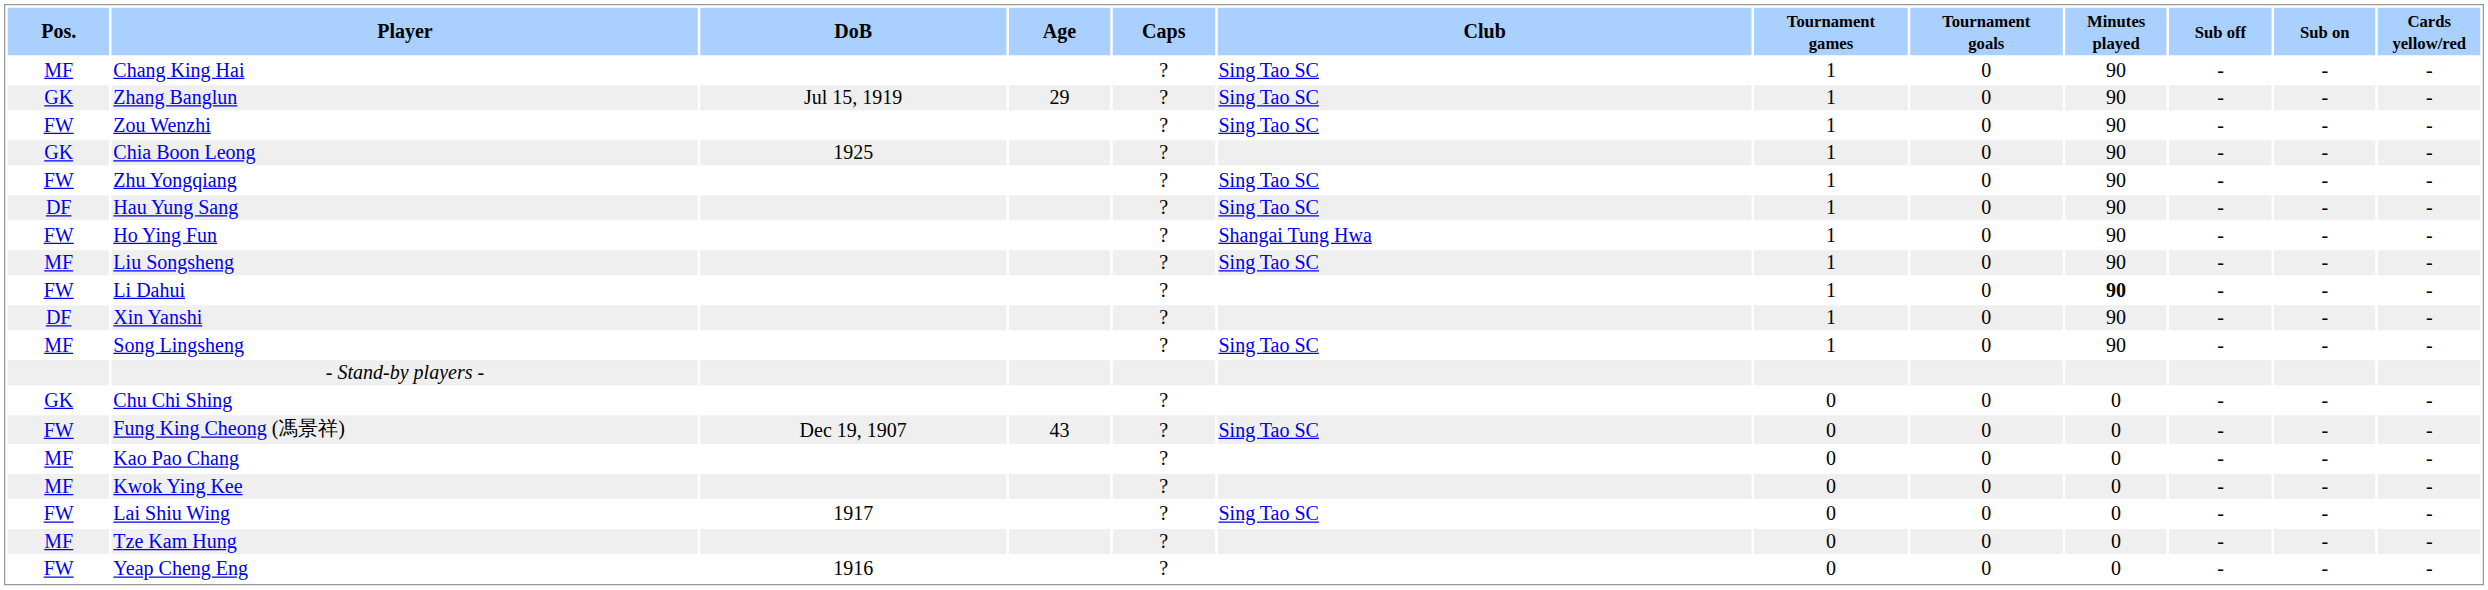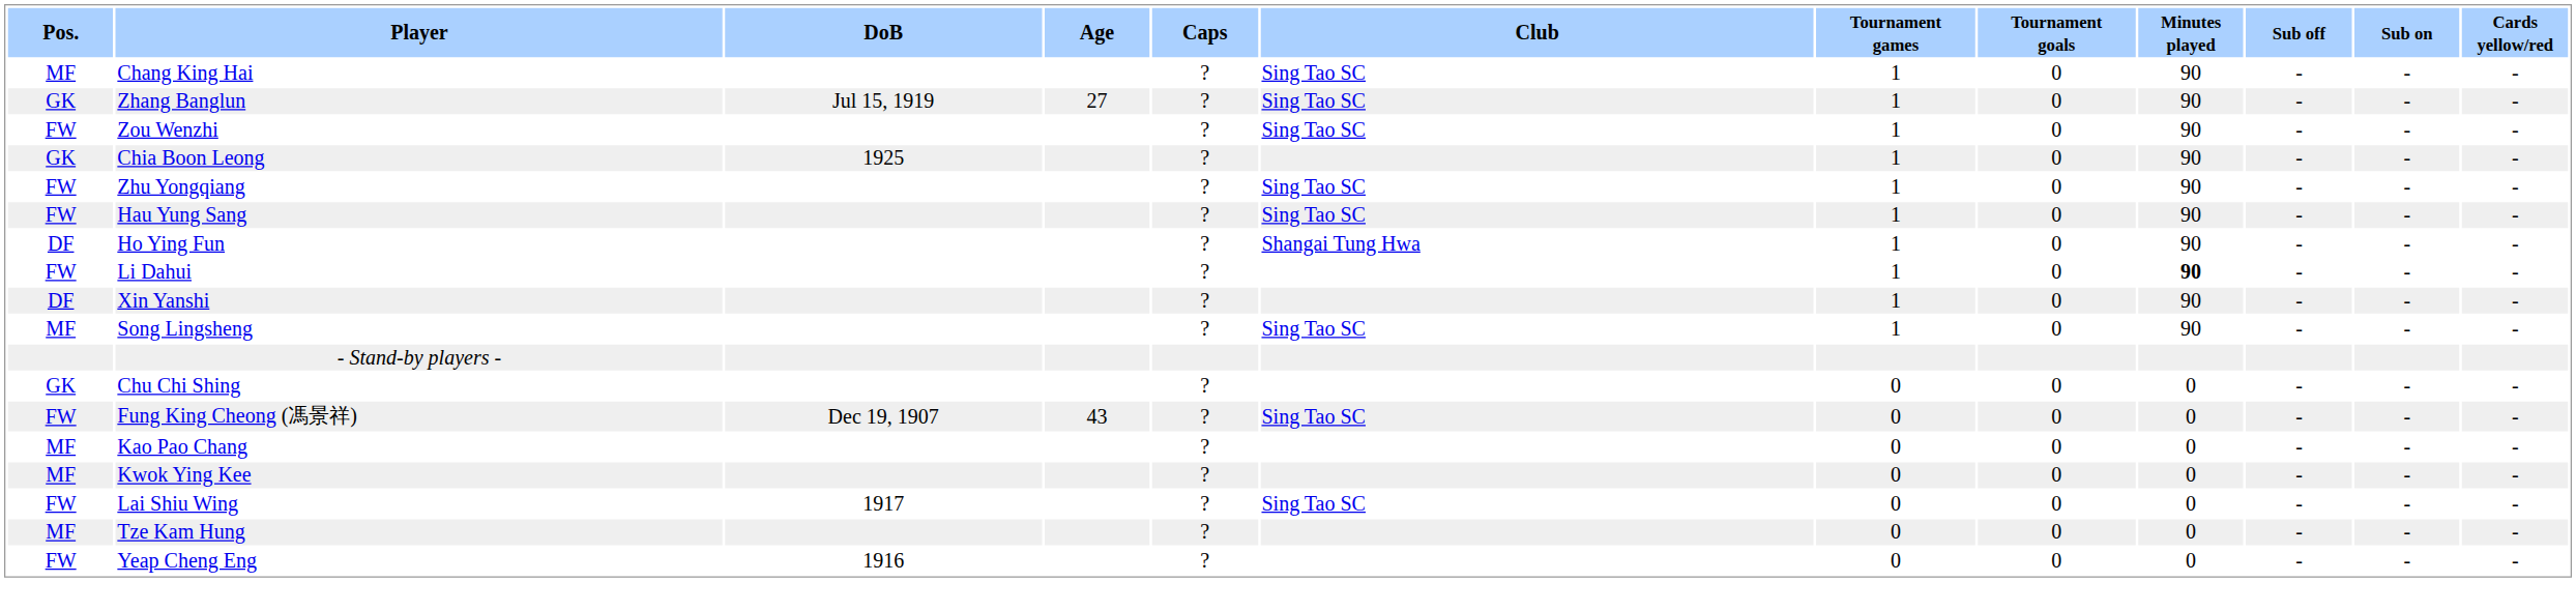Zhang Banglun | Age: 29 -> 27
Hau Yung Sang | Pos.: DF -> FW
Ho Ying Fun | Pos.: FW -> DF
- row: MF | Liu Songsheng | ? | Sing Tao SC | 1 | 0 | 90 | - | - | -
